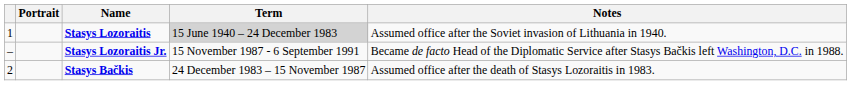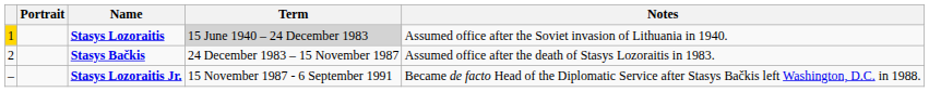Stasys Lozoraitis | column 1: no background -> gold background
rows swapped: Stasys Bačkis <-> Stasys Lozoraitis Jr.
